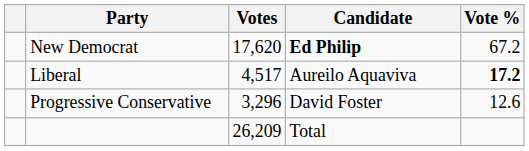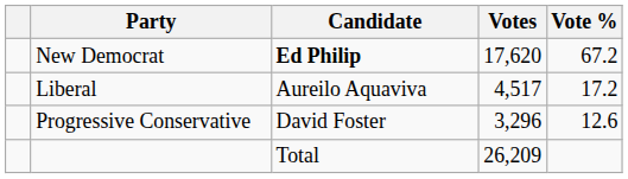columns swapped: Candidate <-> Votes
Liberal | Vote %: bold -> normal
